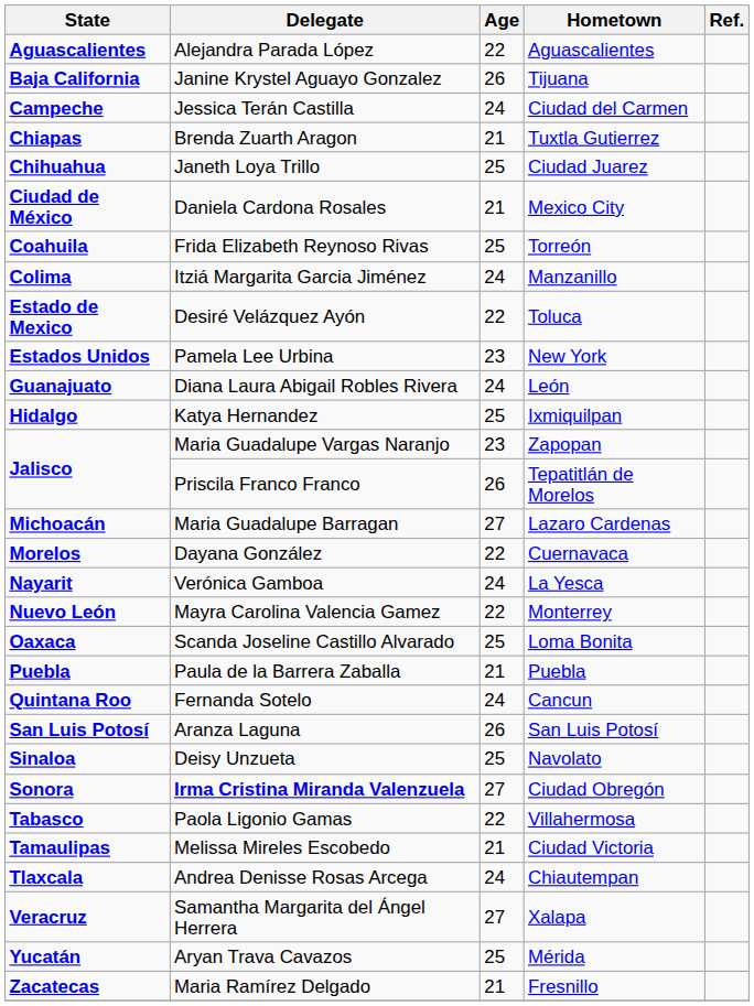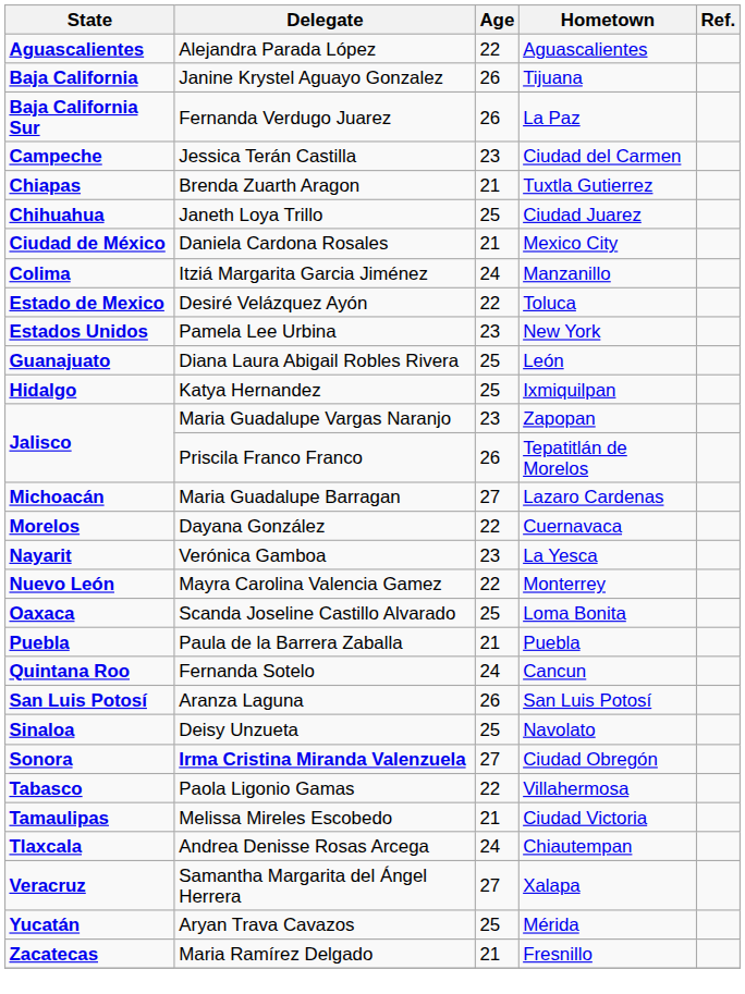+ row: Baja California Sur | Fernanda Verdugo Juarez | 26 | La Paz
Jessica Terán Castilla | Age: 24 -> 23
- row: Coahuila | Frida Elizabeth Reynoso Rivas | 25 | Torreón
Diana Laura Abigail Robles Rivera | Age: 24 -> 25
Verónica Gamboa | Age: 24 -> 23
